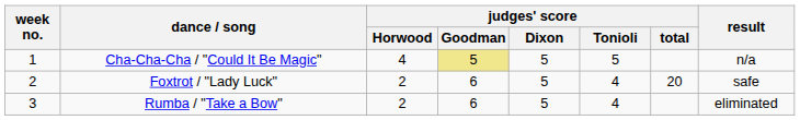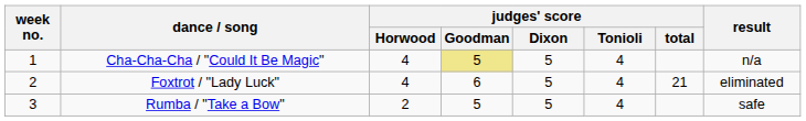Cha-Cha-Cha / "Could It Be Magic" | judges' score / Tonioli: 5 -> 4
Foxtrot / "Lady Luck" | judges' score / Horwood: 2 -> 4
Foxtrot / "Lady Luck" | judges' score / total: 20 -> 21
Foxtrot / "Lady Luck" | result: safe -> eliminated
Rumba / "Take a Bow" | judges' score / Goodman: 6 -> 5
Rumba / "Take a Bow" | result: eliminated -> safe
